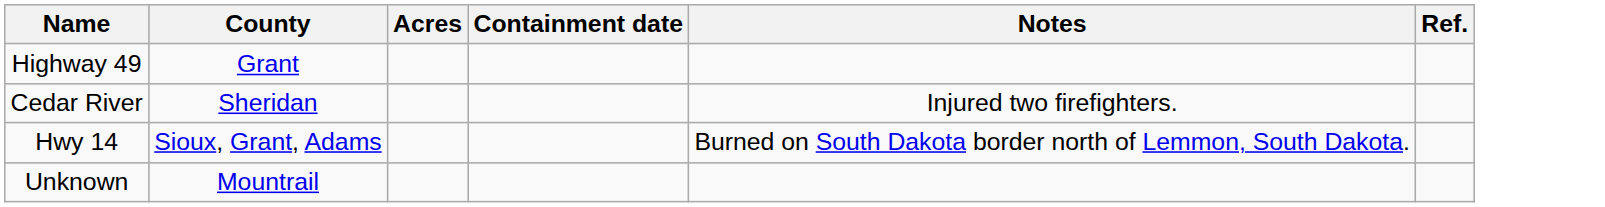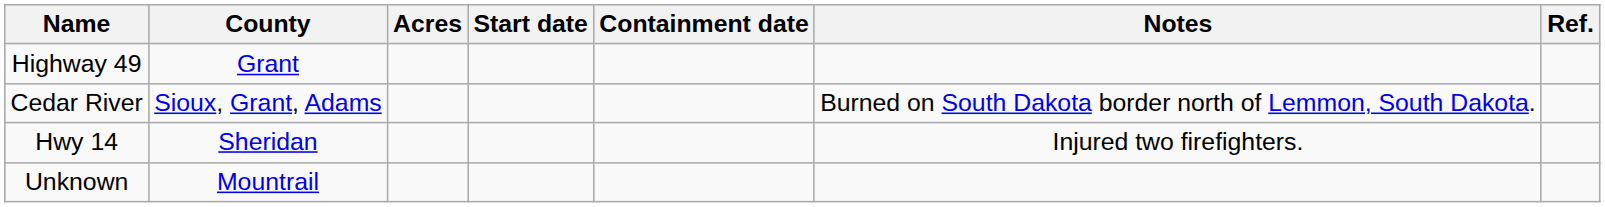+ column: Start date
Cedar River | County: Sheridan -> Sioux, Grant, Adams
Cedar River | Notes: Injured two firefighters. -> Burned on South Dakota border north of Lemmon, South Dakota.
Hwy 14 | County: Sioux, Grant, Adams -> Sheridan
Hwy 14 | Notes: Burned on South Dakota border north of Lemmon, South Dakota. -> Injured two firefighters.
